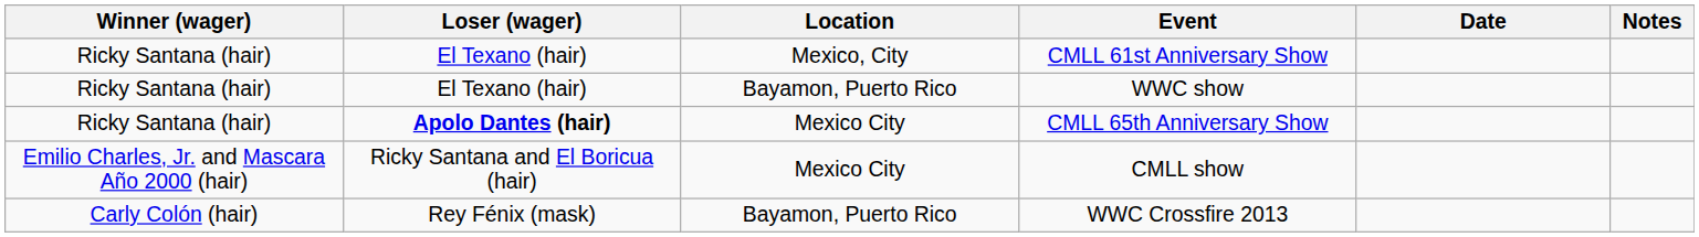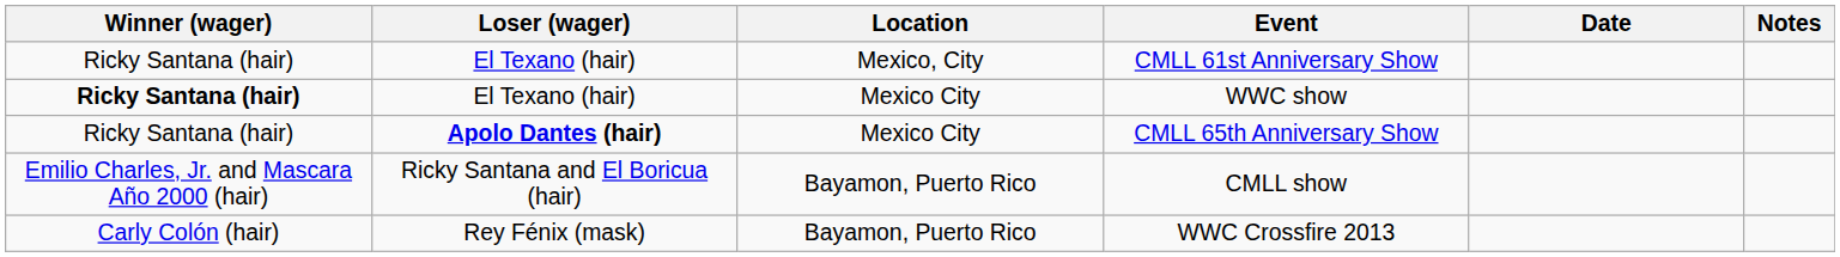WWC show | Winner (wager): normal -> bold
WWC show | Location: Bayamon, Puerto Rico -> Mexico City
CMLL show | Location: Mexico City -> Bayamon, Puerto Rico
